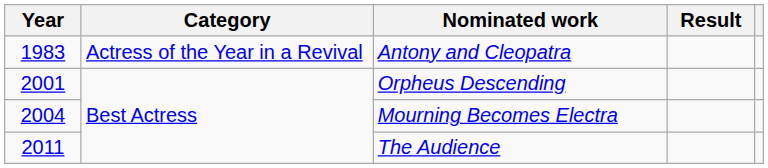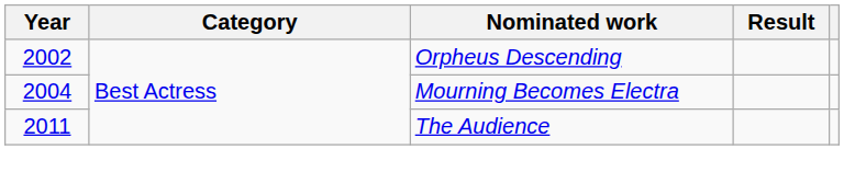- row: 1983 | Actress of the Year in a Revival | Antony and Cleopatra
Orpheus Descending | Year: 2001 -> 2002
